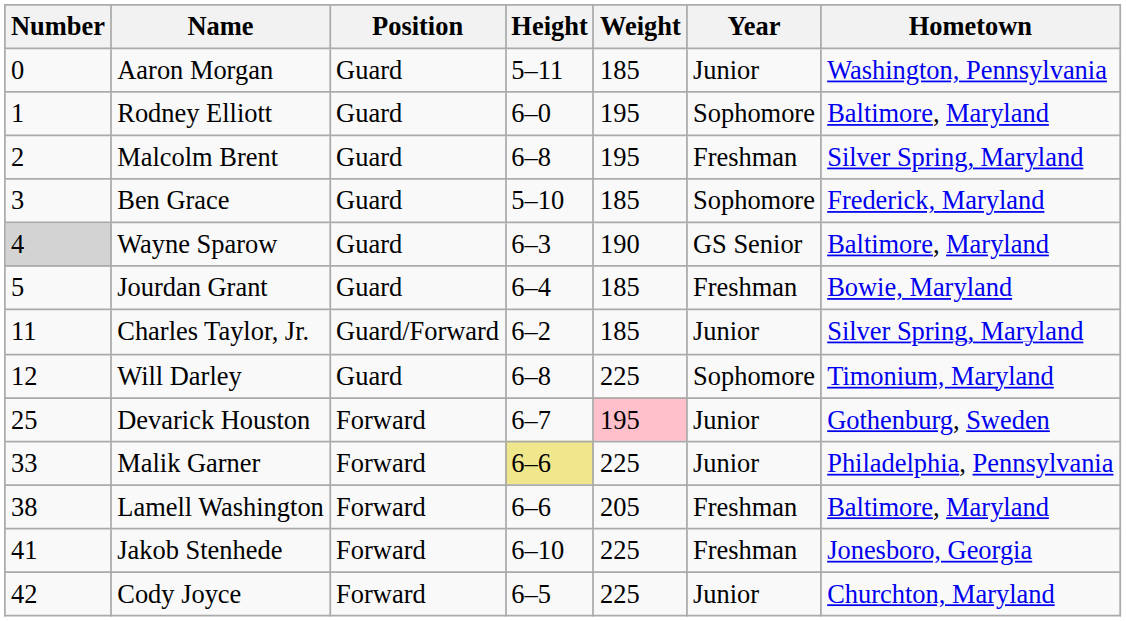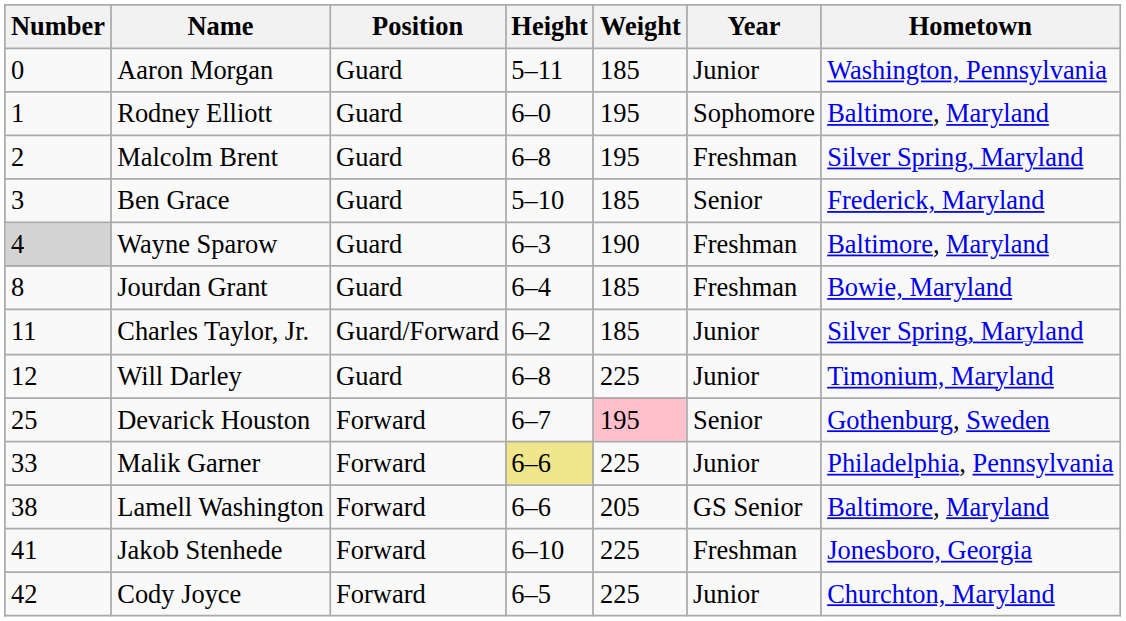Ben Grace | Year: Sophomore -> Senior
Wayne Sparow | Year: GS Senior -> Freshman
Jourdan Grant | Number: 5 -> 8
Will Darley | Year: Sophomore -> Junior
Devarick Houston | Year: Junior -> Senior
Lamell Washington | Year: Freshman -> GS Senior
